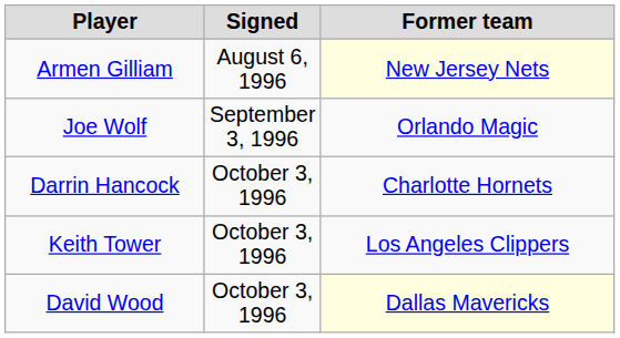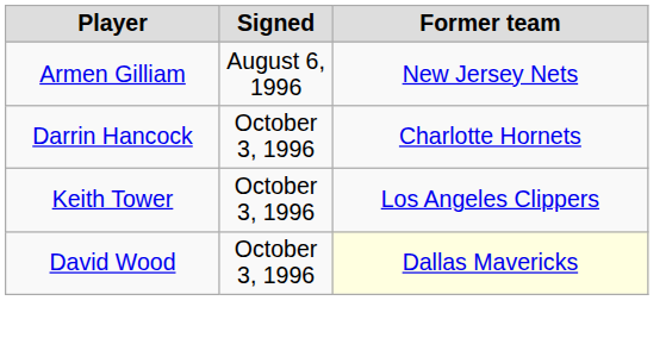Armen Gilliam | Former team: lightyellow background -> no background
- row: Joe Wolf | September 3, 1996 | Orlando Magic
